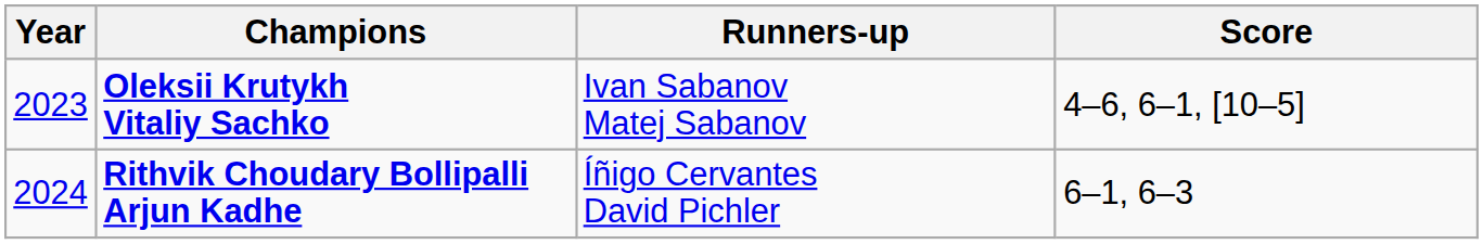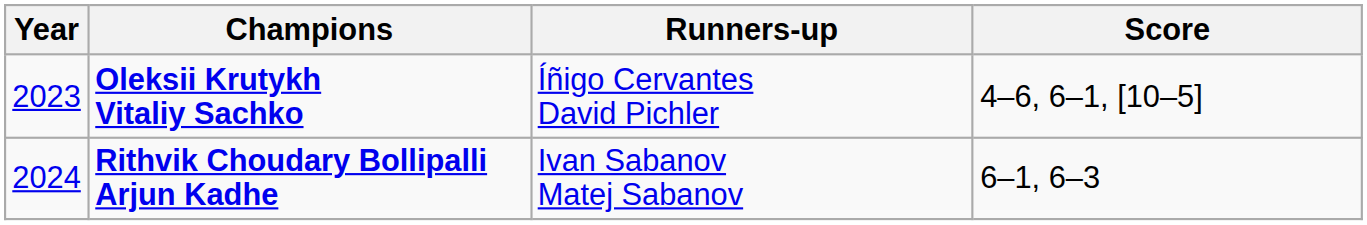Oleksii Krutykh Vitaliy Sachko | Runners-up: Ivan Sabanov Matej Sabanov -> Íñigo Cervantes David Pichler
Rithvik Choudary Bollipalli Arjun Kadhe | Runners-up: Íñigo Cervantes David Pichler -> Ivan Sabanov Matej Sabanov
